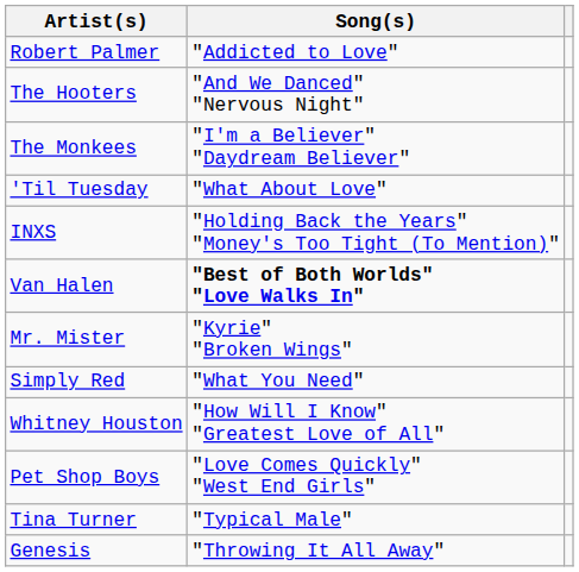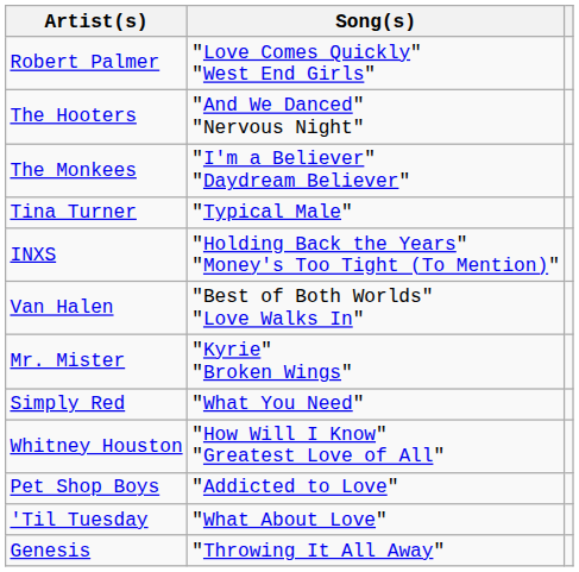Robert Palmer | Song(s): "Addicted to Love" -> "Love Comes Quickly" "West End Girls"
rows swapped: 'Til Tuesday <-> Tina Turner
Van Halen | Song(s): bold -> normal
Pet Shop Boys | Song(s): "Love Comes Quickly" "West End Girls" -> "Addicted to Love"
